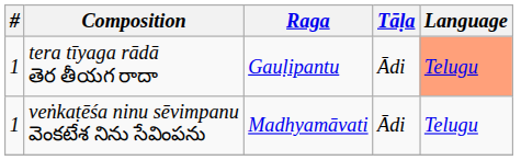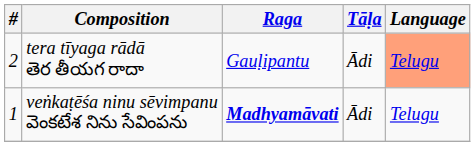tera tīyaga rādā తెర తీయగ రాదా | #: 1 -> 2
veṅkaṭēśa ninu sēvimpanu వెంకటేశ నిను సేవింపను | Raga: normal -> bold
